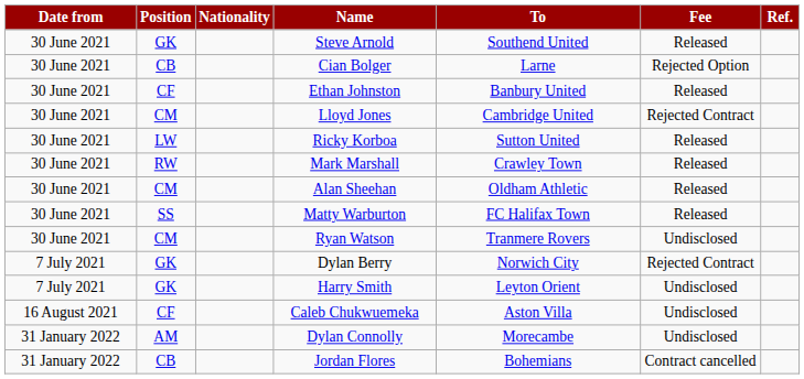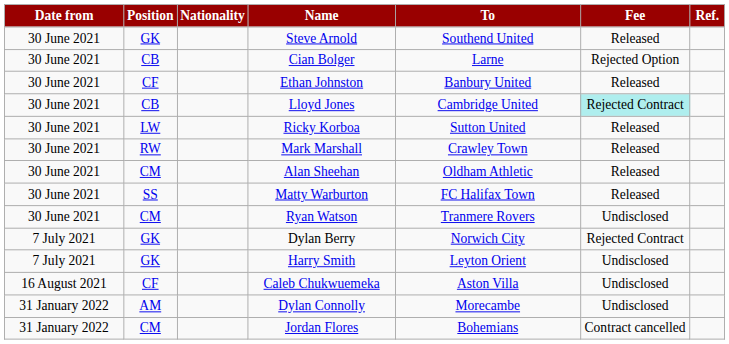Lloyd Jones | Position: CM -> CB
Lloyd Jones | Fee: no background -> paleturquoise background
Jordan Flores | Position: CB -> CM
